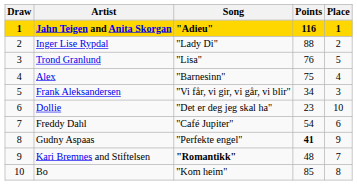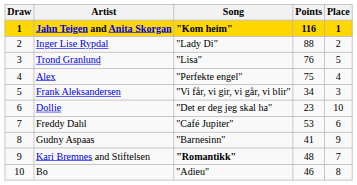Jahn Teigen and Anita Skorgan | Song: "Adieu" -> "Kom heim"
Alex | Song: "Barnesinn" -> "Perfekte engel"
Freddy Dahl | Points: 54 -> 53
Gudny Aspaas | Song: "Perfekte engel" -> "Barnesinn"
Gudny Aspaas | Points: bold -> normal
Bo | Song: "Kom heim" -> "Adieu"
Bo | Points: 85 -> 46
